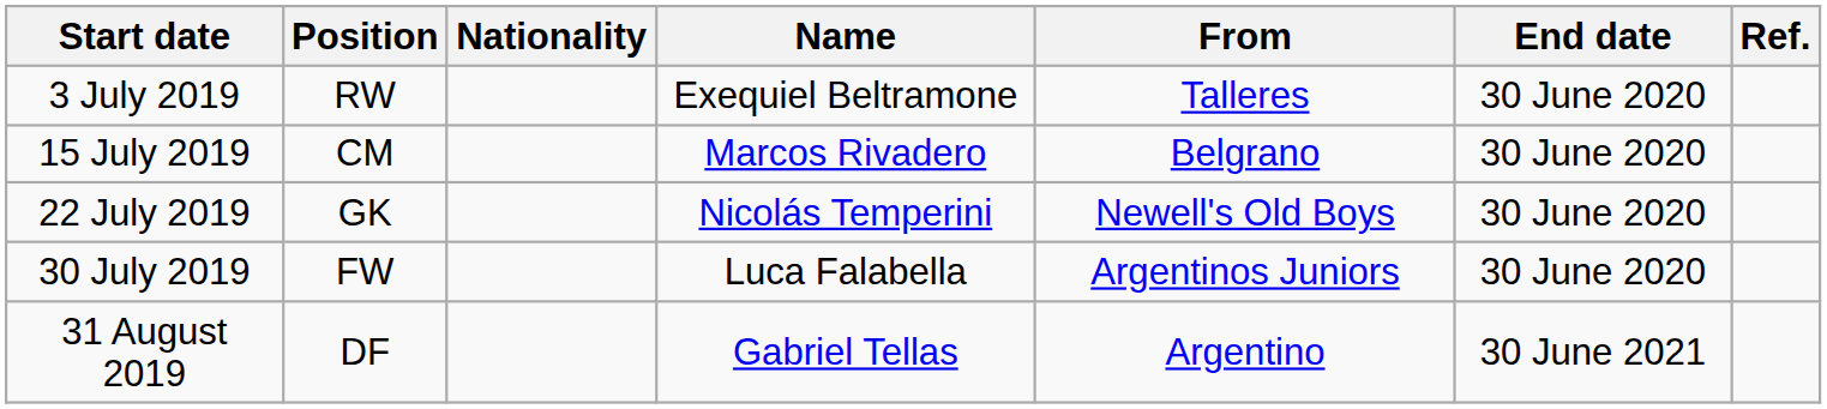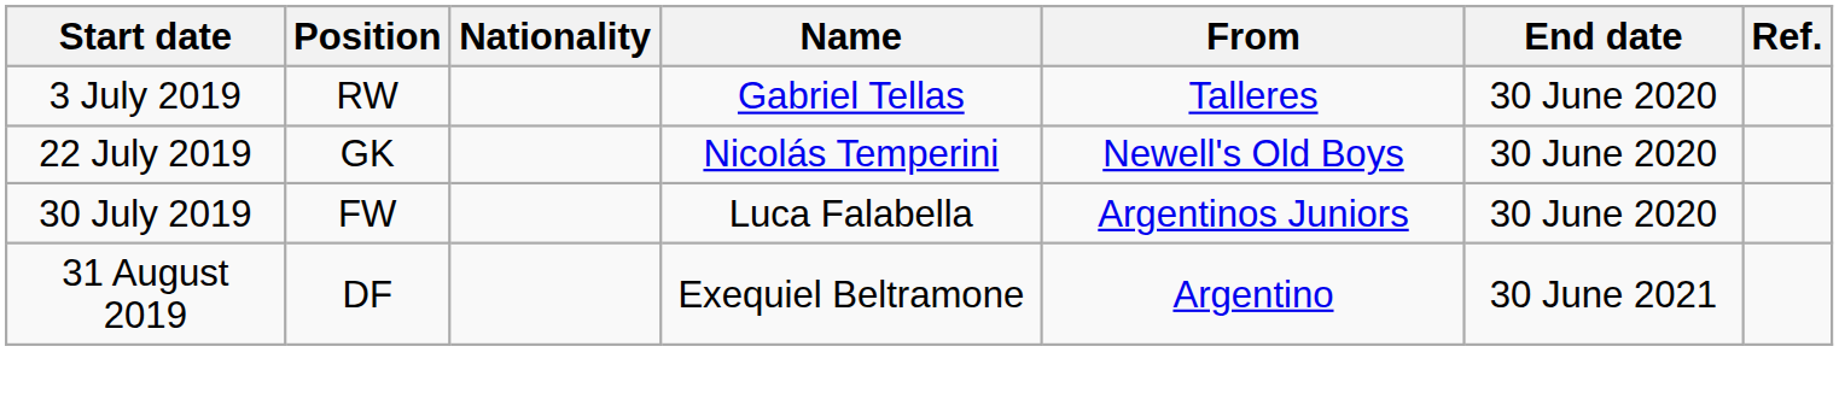3 July 2019 | Name: Exequiel Beltramone -> Gabriel Tellas
- row: 15 July 2019 | CM | Marcos Rivadero | Belgrano | 30 June 2020
31 August 2019 | Name: Gabriel Tellas -> Exequiel Beltramone
